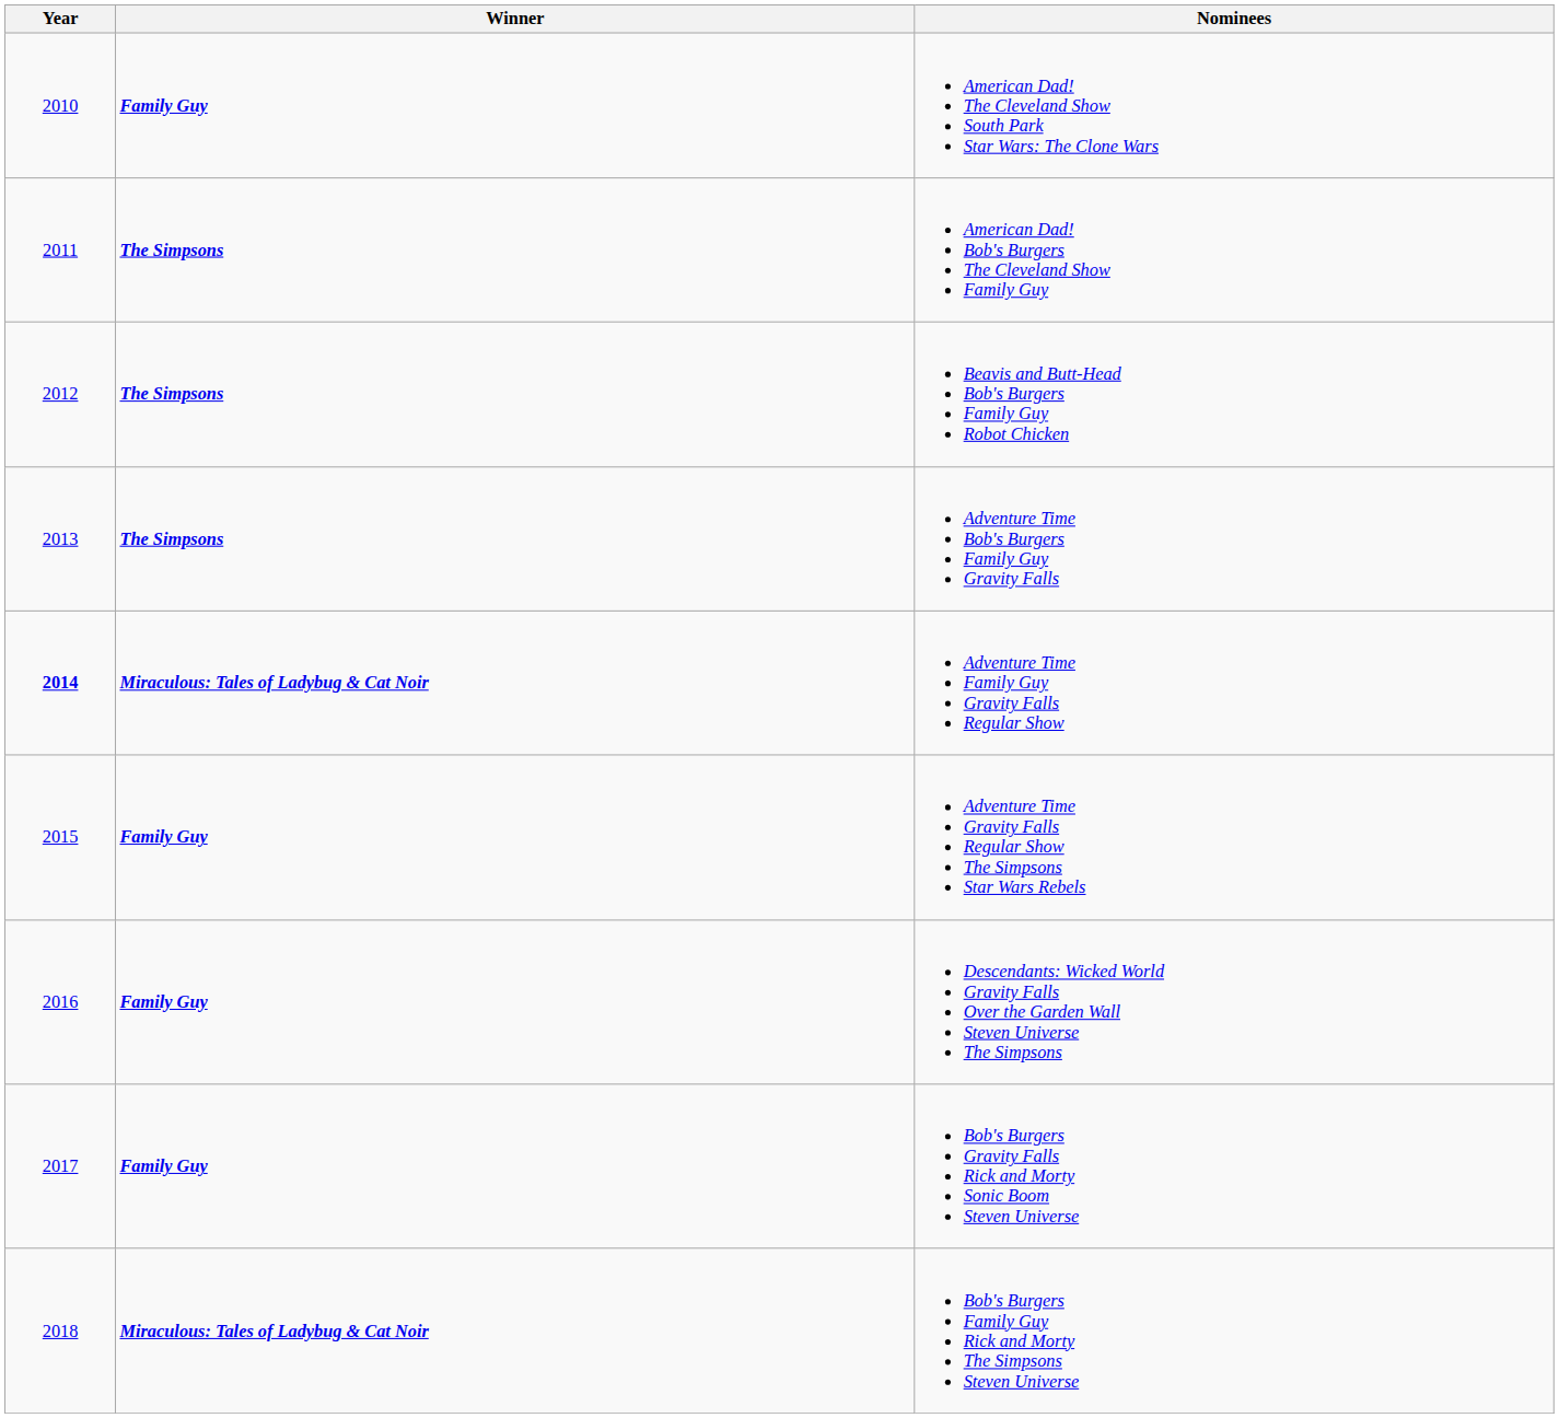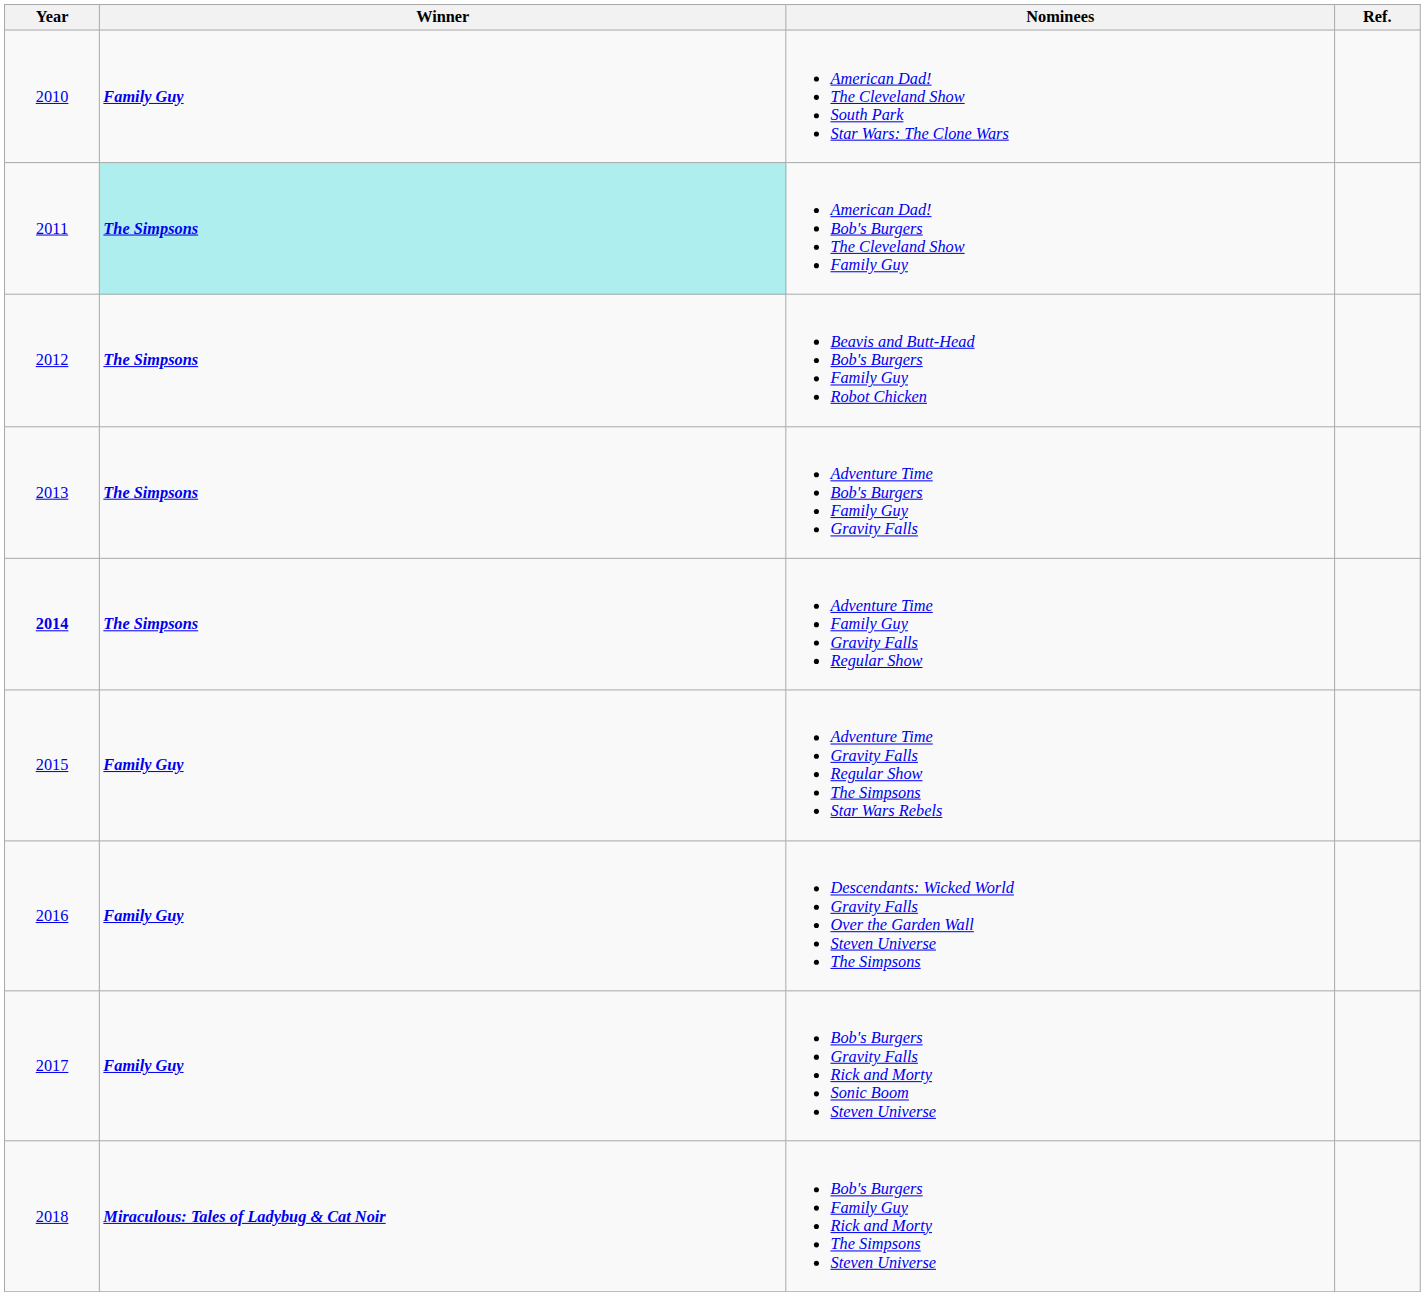+ column: Ref.
American Dad! Bob's Burgers The Cleveland Show Family Guy | Winner: no background -> paleturquoise background
Adventure Time Family Guy Gravity Falls Regular Show | Winner: Miraculous: Tales of Ladybug & Cat Noir -> The Simpsons
